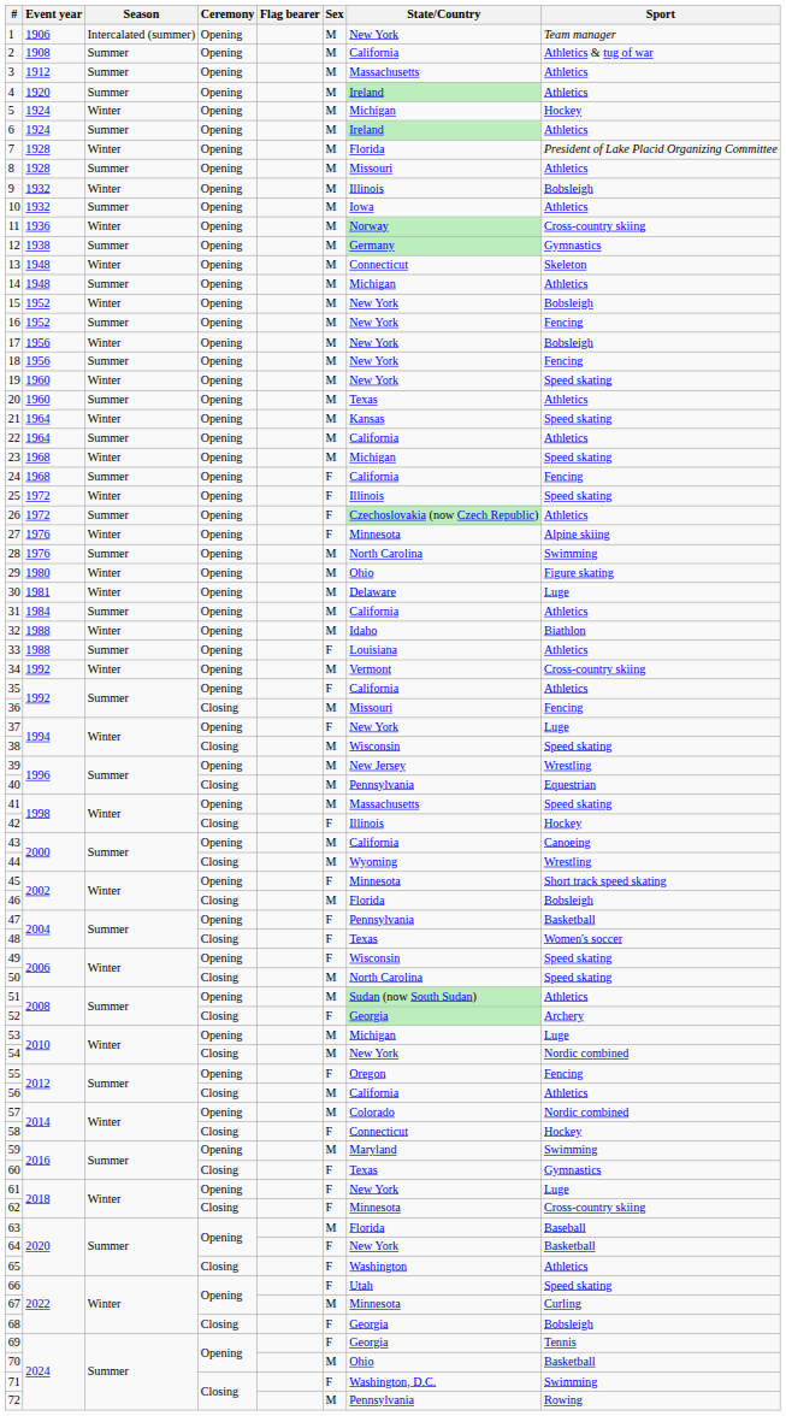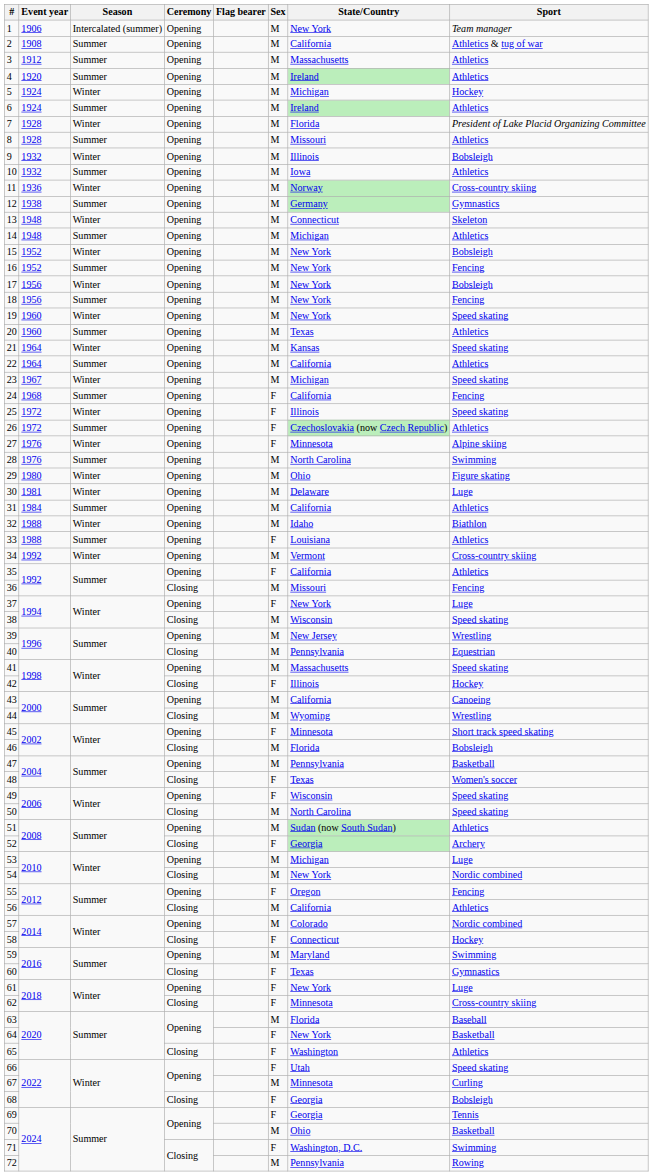23 | Event year: 1968 -> 1967
47 | Sex: F -> M
